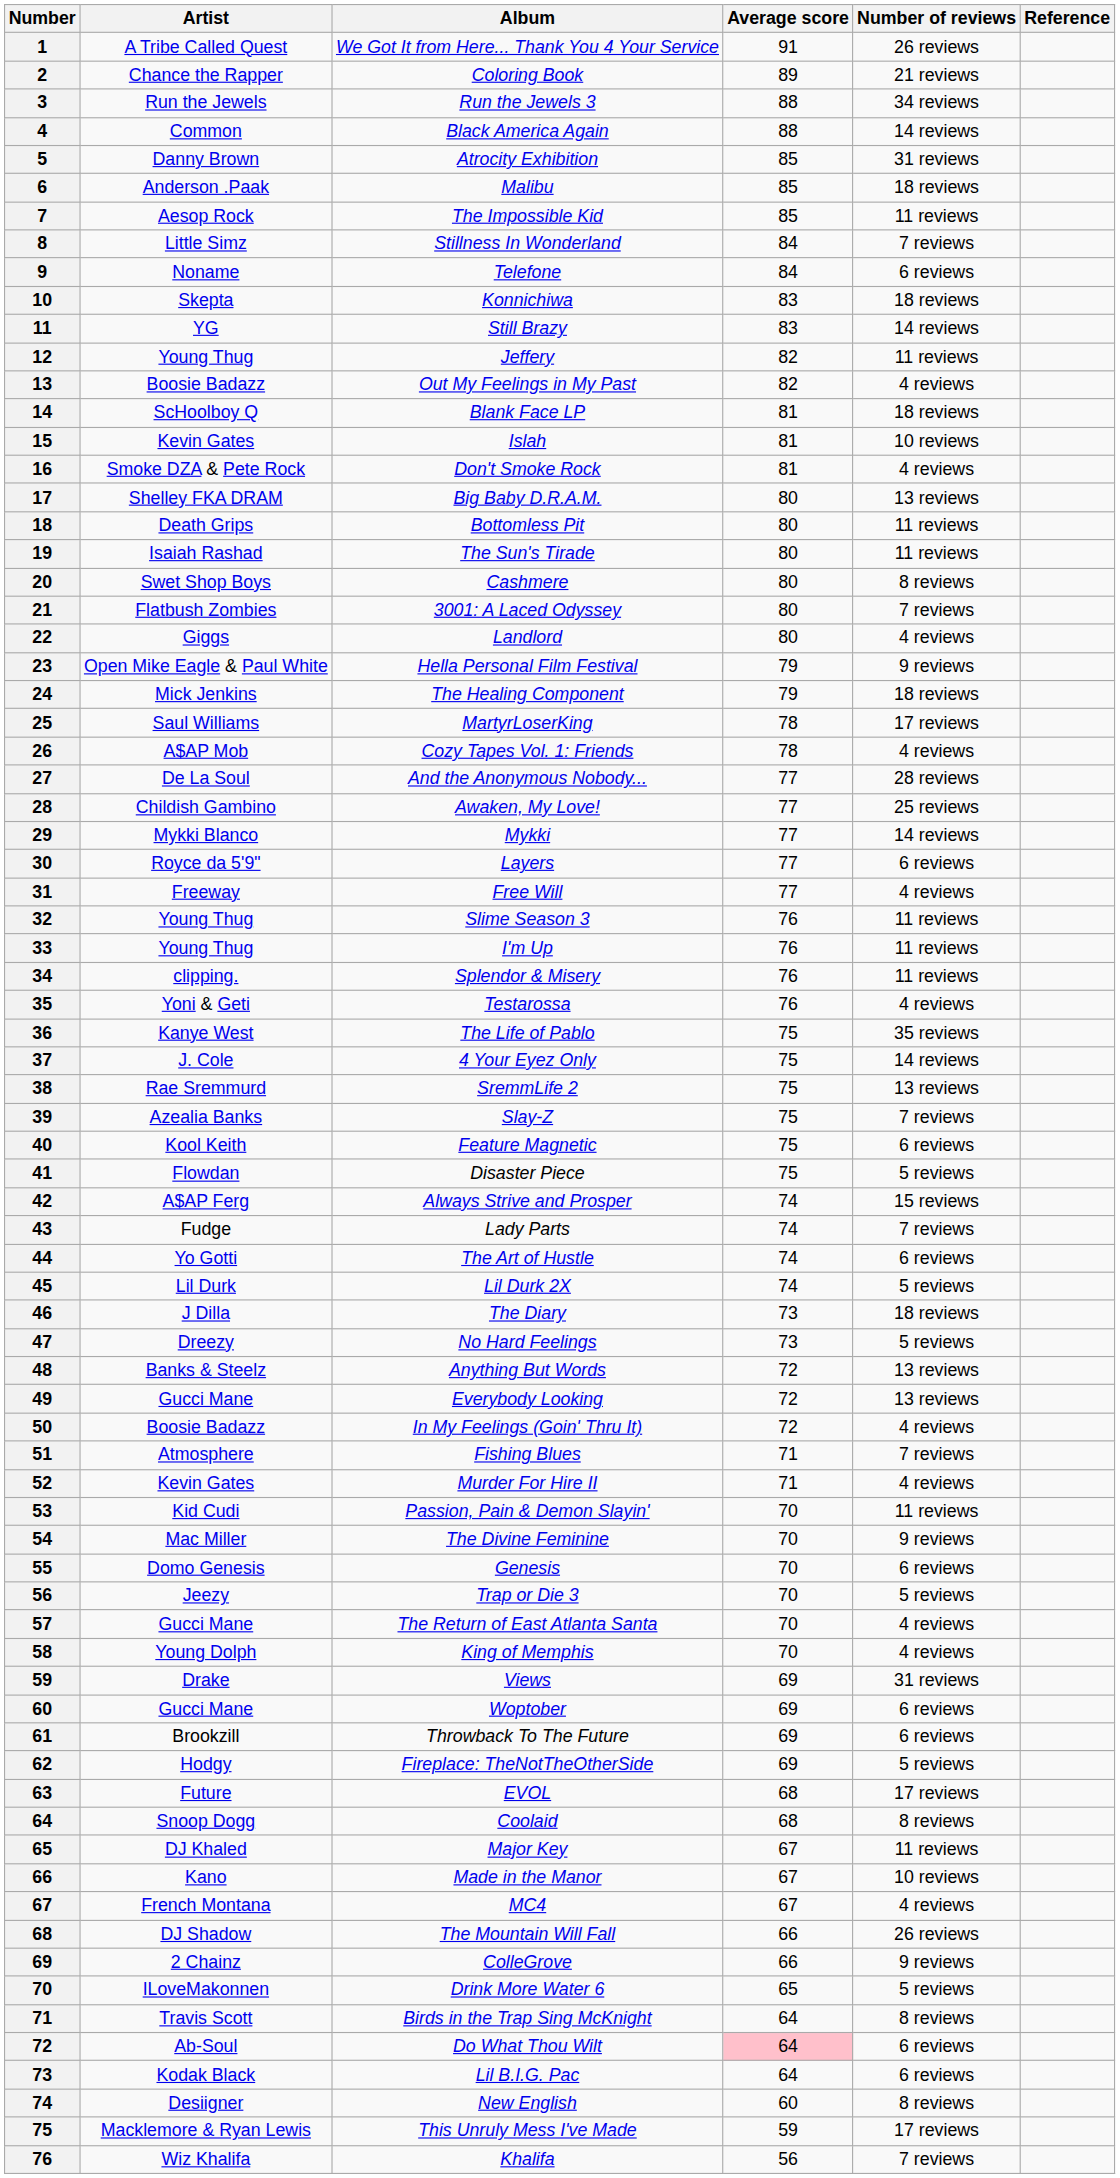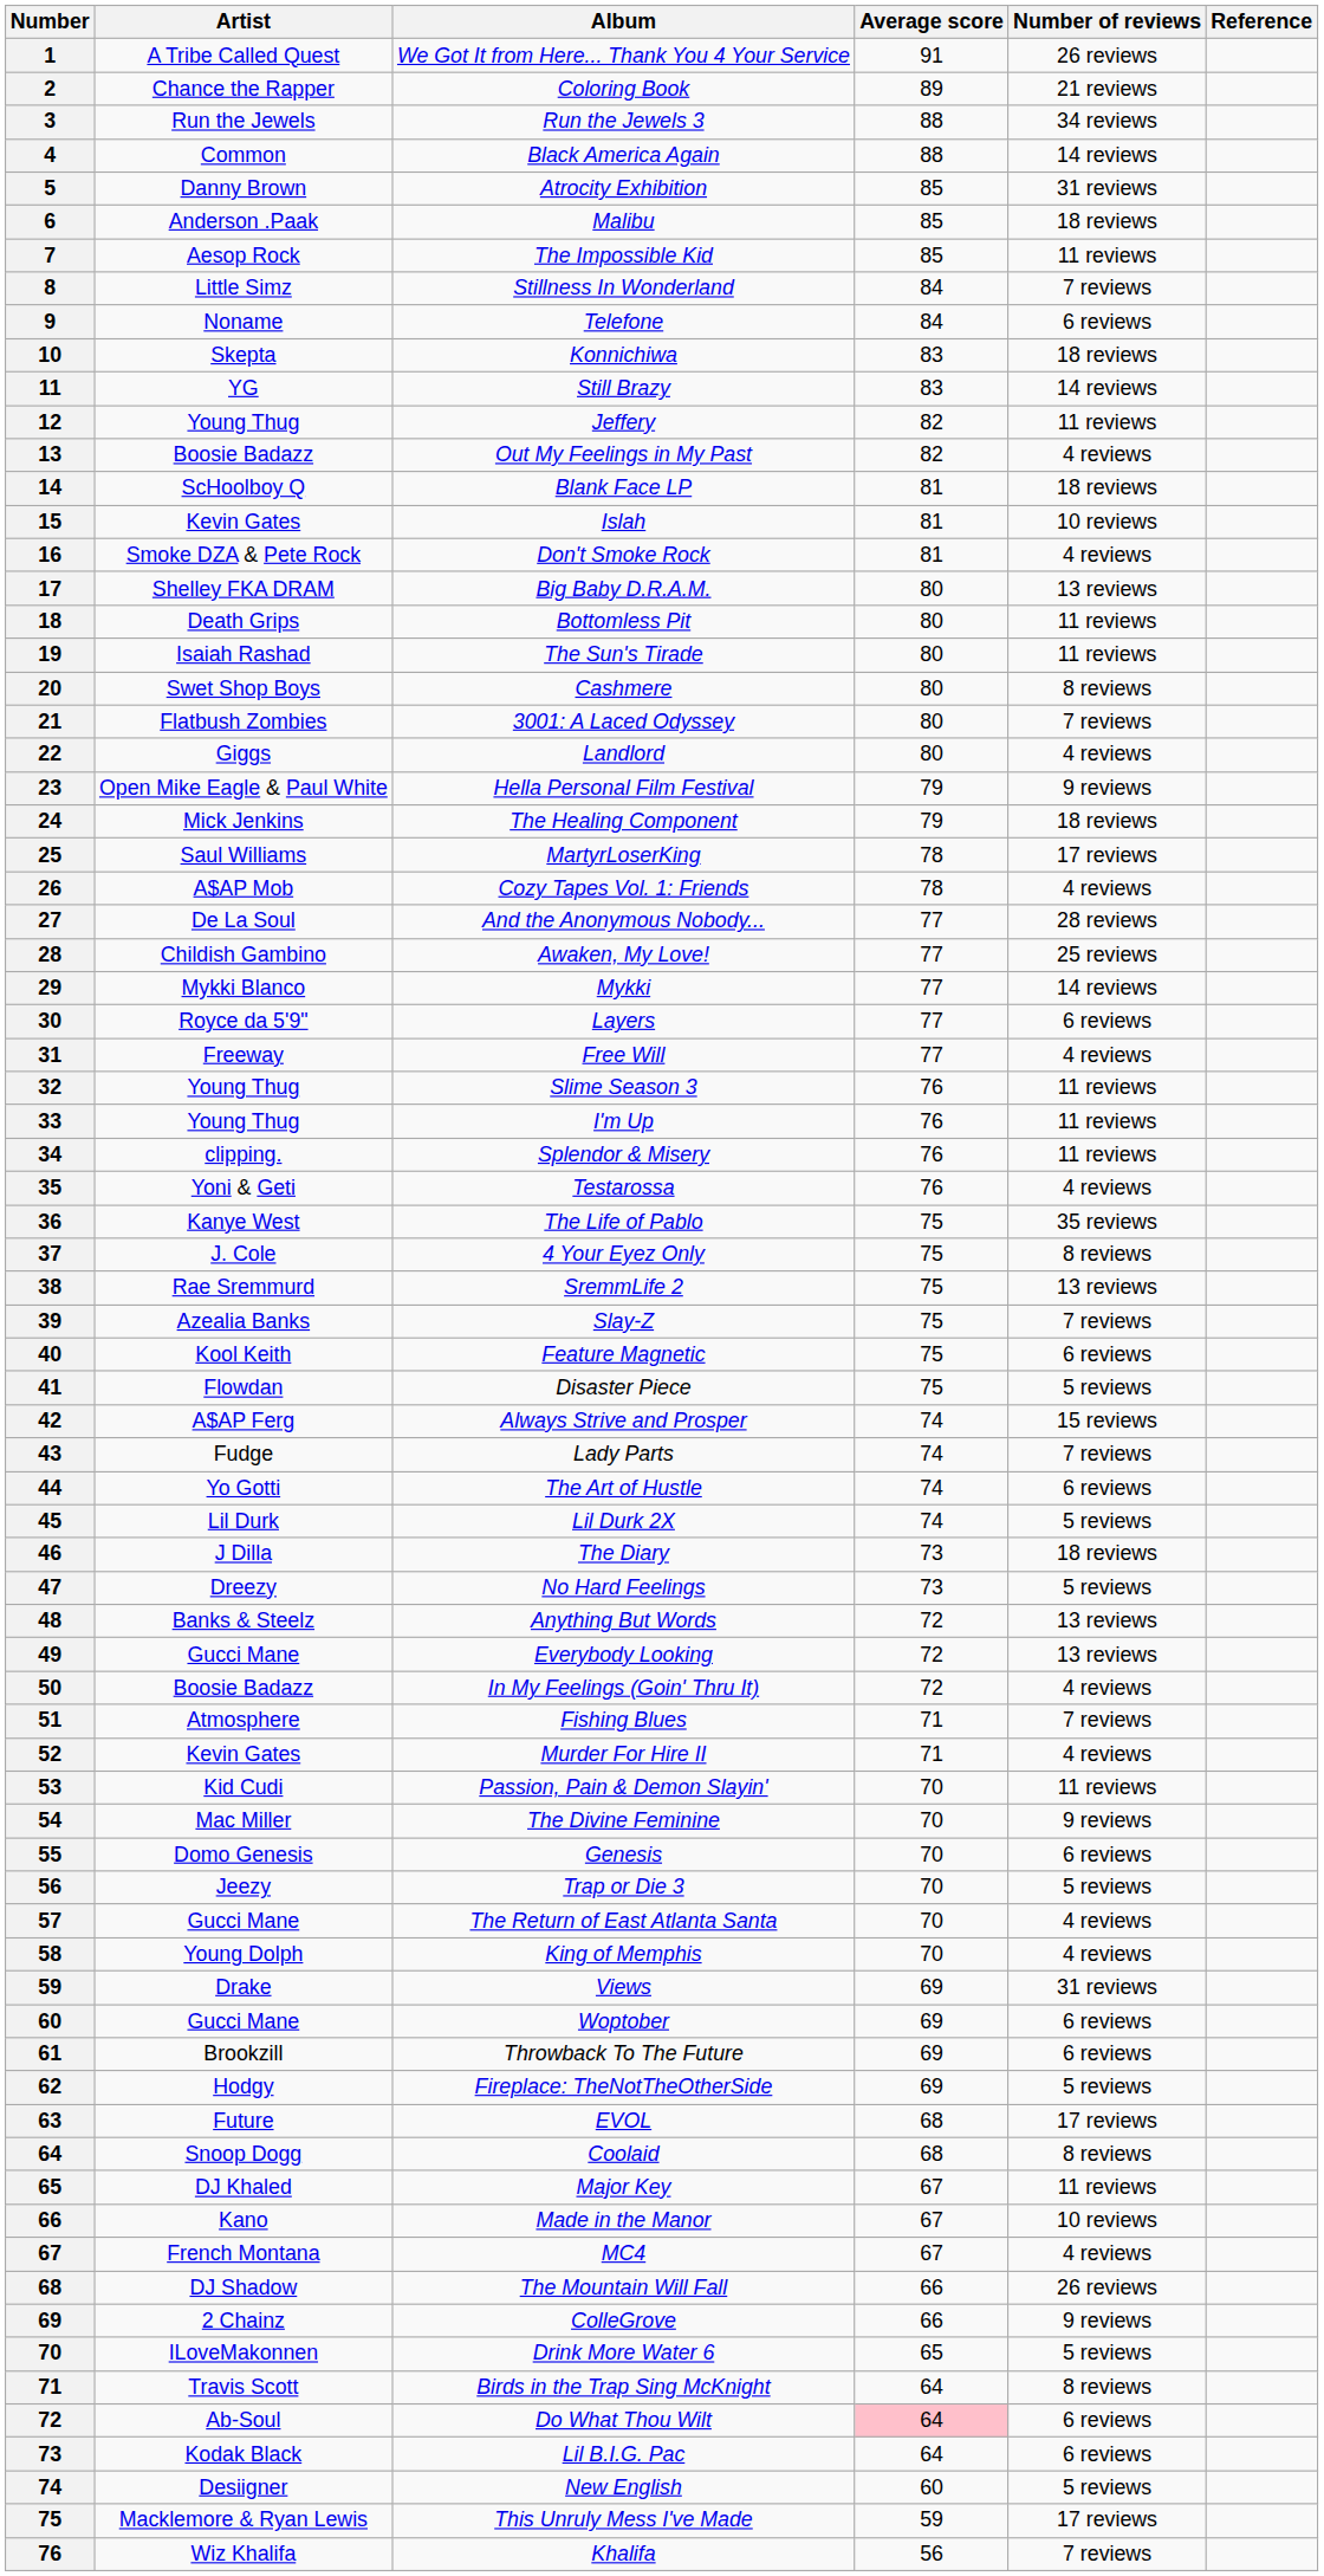4 Your Eyez Only | Number of reviews: 14 reviews -> 8 reviews
New English | Number of reviews: 8 reviews -> 5 reviews
